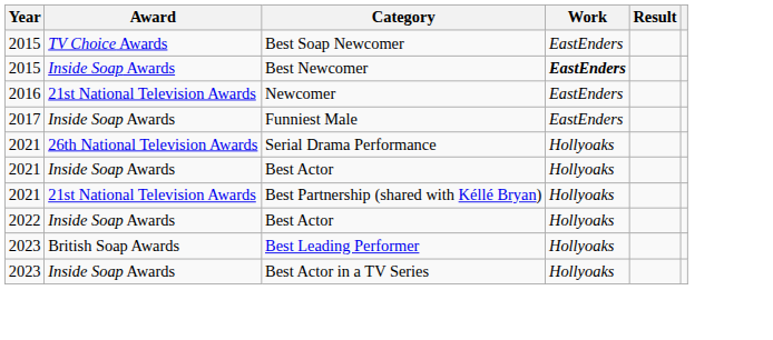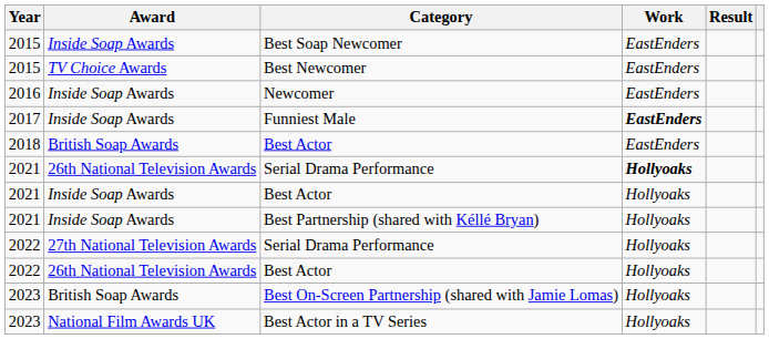Best Soap Newcomer | Award: TV Choice Awards -> Inside Soap Awards
Best Newcomer | Award: Inside Soap Awards -> TV Choice Awards
Best Newcomer | Work: bold -> normal
Newcomer | Award: 21st National Television Awards -> Inside Soap Awards
Funniest Male | Work: normal -> bold
+ row: 2018 | British Soap Awards | Best Actor | EastEnders
2021 / Serial Drama Performance | Work: normal -> bold
Best Partnership (shared with Kéllé Bryan) | Award: 21st National Television Awards -> Inside Soap Awards
+ row: 2022 | 27th National Television Awards | Serial Drama Performance | Hollyoaks
2022 / Best Actor | Award: Inside Soap Awards -> 26th National Television Awards
- row: 2023 | British Soap Awards | Best Leading Performer | Hollyoaks
+ row: 2023 | British Soap Awards | Best On-Screen Partnership (shared with Jamie Lomas) | Hollyoaks
Best Actor in a TV Series | Award: Inside Soap Awards -> National Film Awards UK
